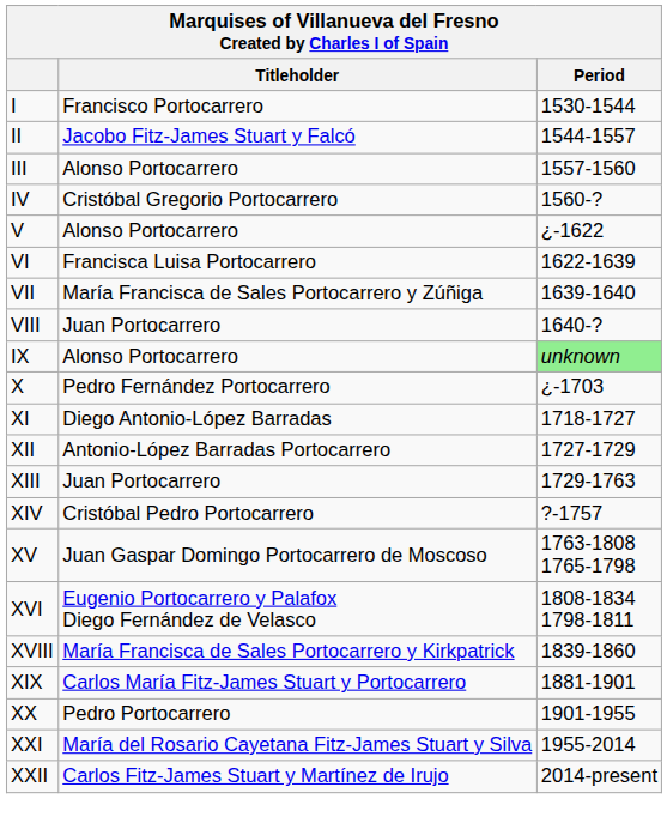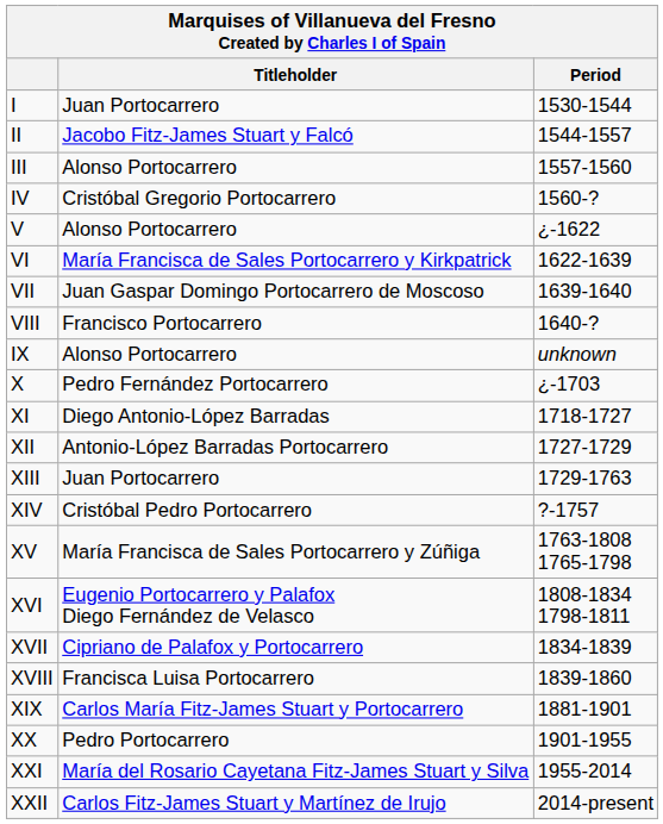I | Titleholder: Francisco Portocarrero -> Juan Portocarrero
VI | Titleholder: Francisca Luisa Portocarrero -> María Francisca de Sales Portocarrero y Kirkpatrick
VII | Titleholder: María Francisca de Sales Portocarrero y Zúñiga -> Juan Gaspar Domingo Portocarrero de Moscoso
VIII | Titleholder: Juan Portocarrero -> Francisco Portocarrero
IX | Period: lightgreen background -> no background
XV | Titleholder: Juan Gaspar Domingo Portocarrero de Moscoso -> María Francisca de Sales Portocarrero y Zúñiga
+ row: XVII | Cipriano de Palafox y Portocarrero | 1834-1839
XVIII | Titleholder: María Francisca de Sales Portocarrero y Kirkpatrick -> Francisca Luisa Portocarrero
